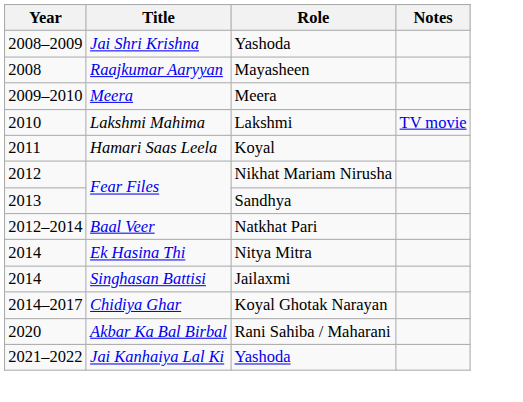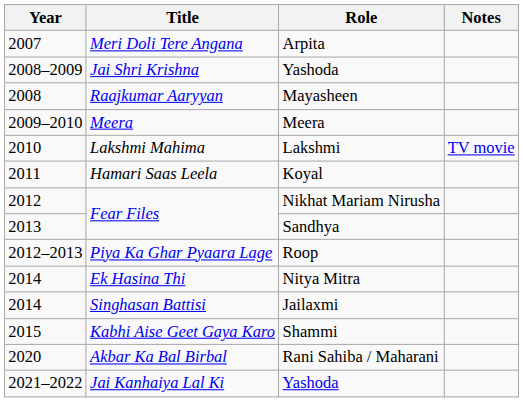+ row: 2007 | Meri Doli Tere Angana | Arpita
- row: 2012–2014 | Baal Veer | Natkhat Pari
+ row: 2012–2013 | Piya Ka Ghar Pyaara Lage | Roop
- row: 2014–2017 | Chidiya Ghar | Koyal Ghotak Narayan
+ row: 2015 | Kabhi Aise Geet Gaya Karo | Shammi
